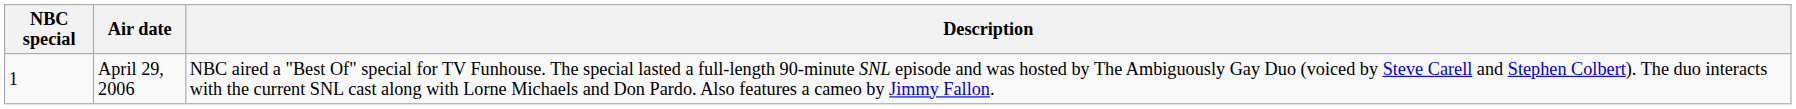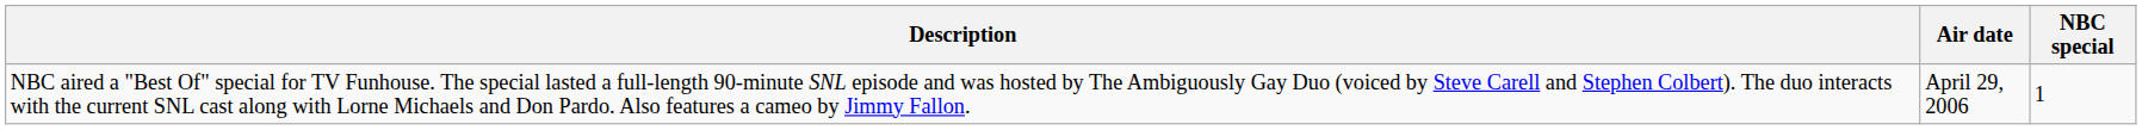columns swapped: NBC special <-> Description
